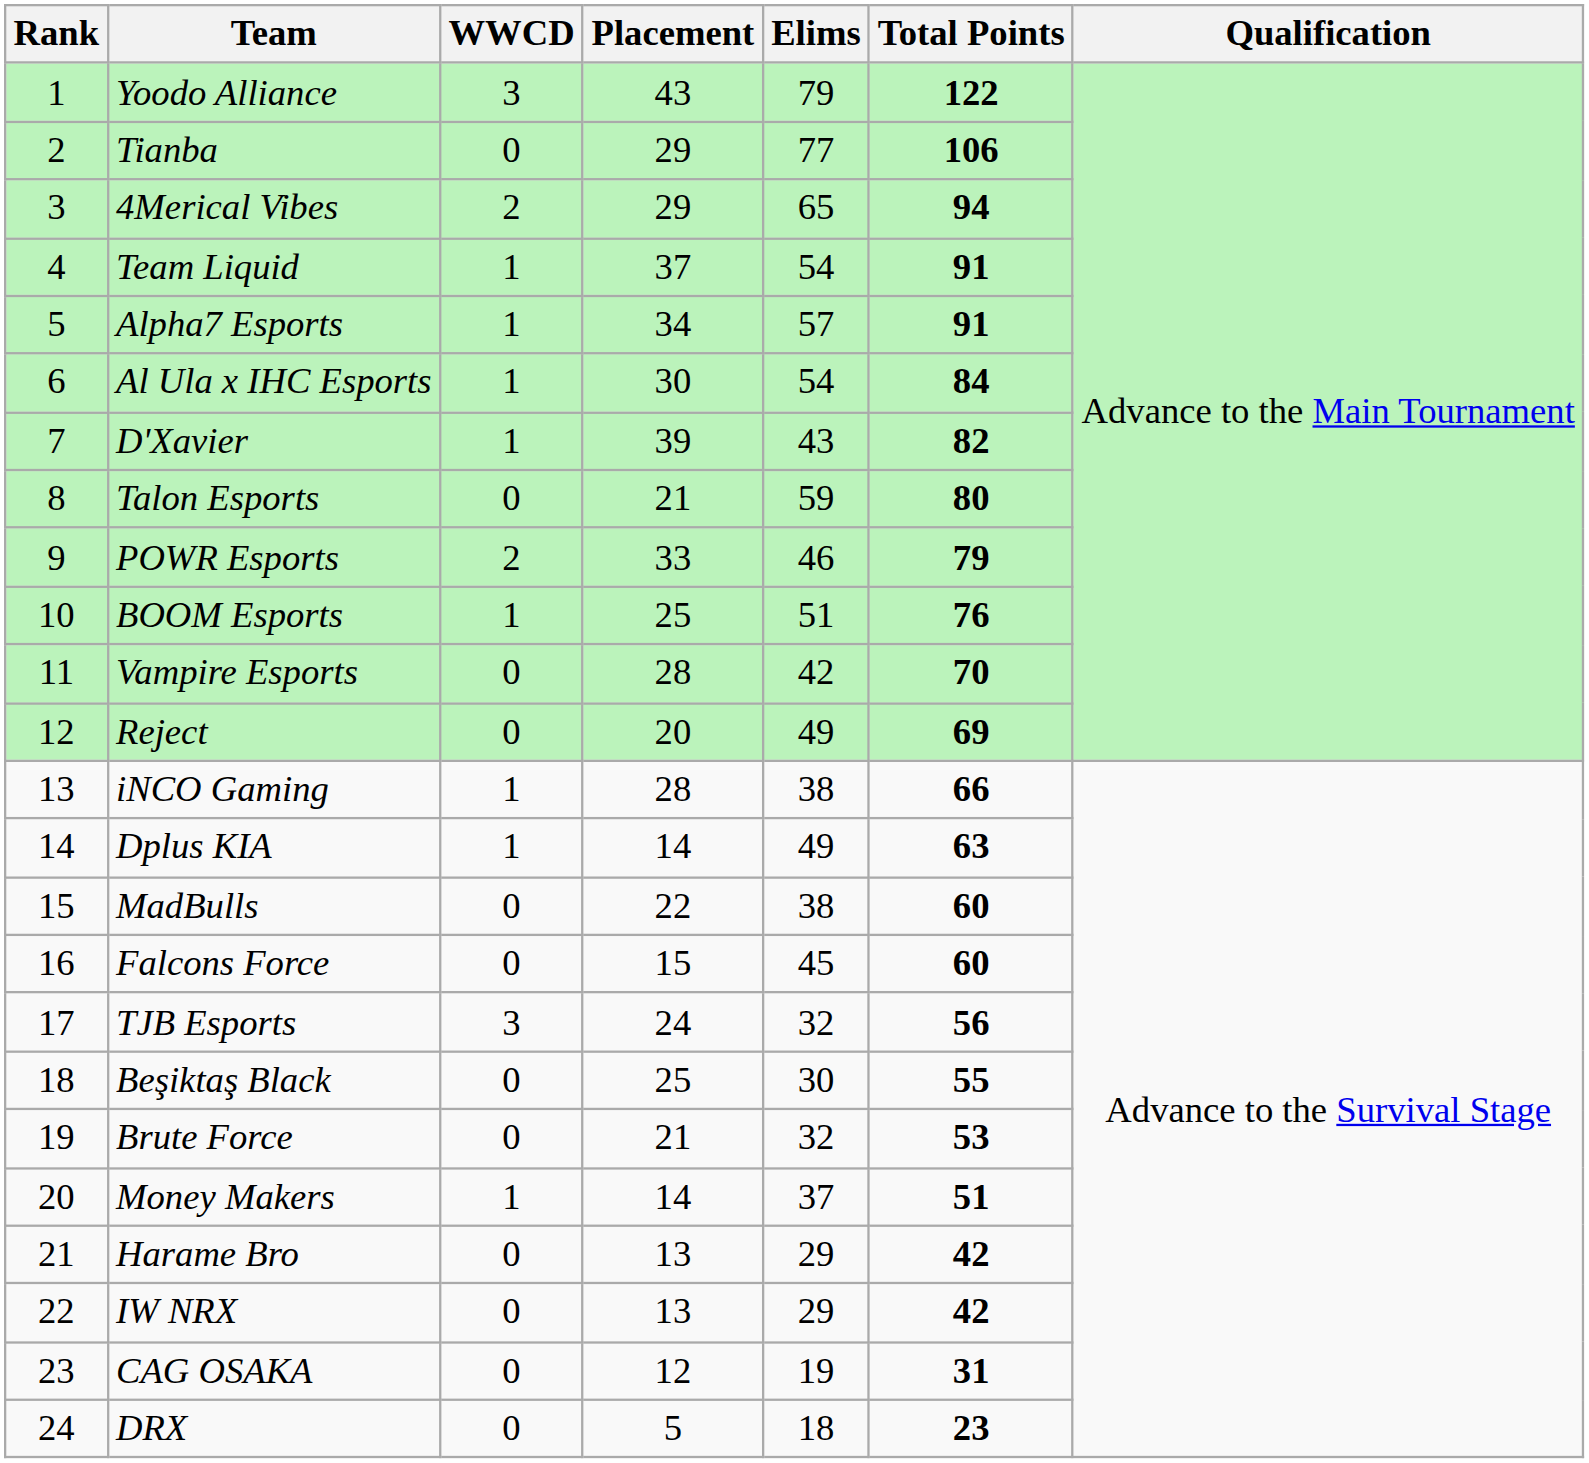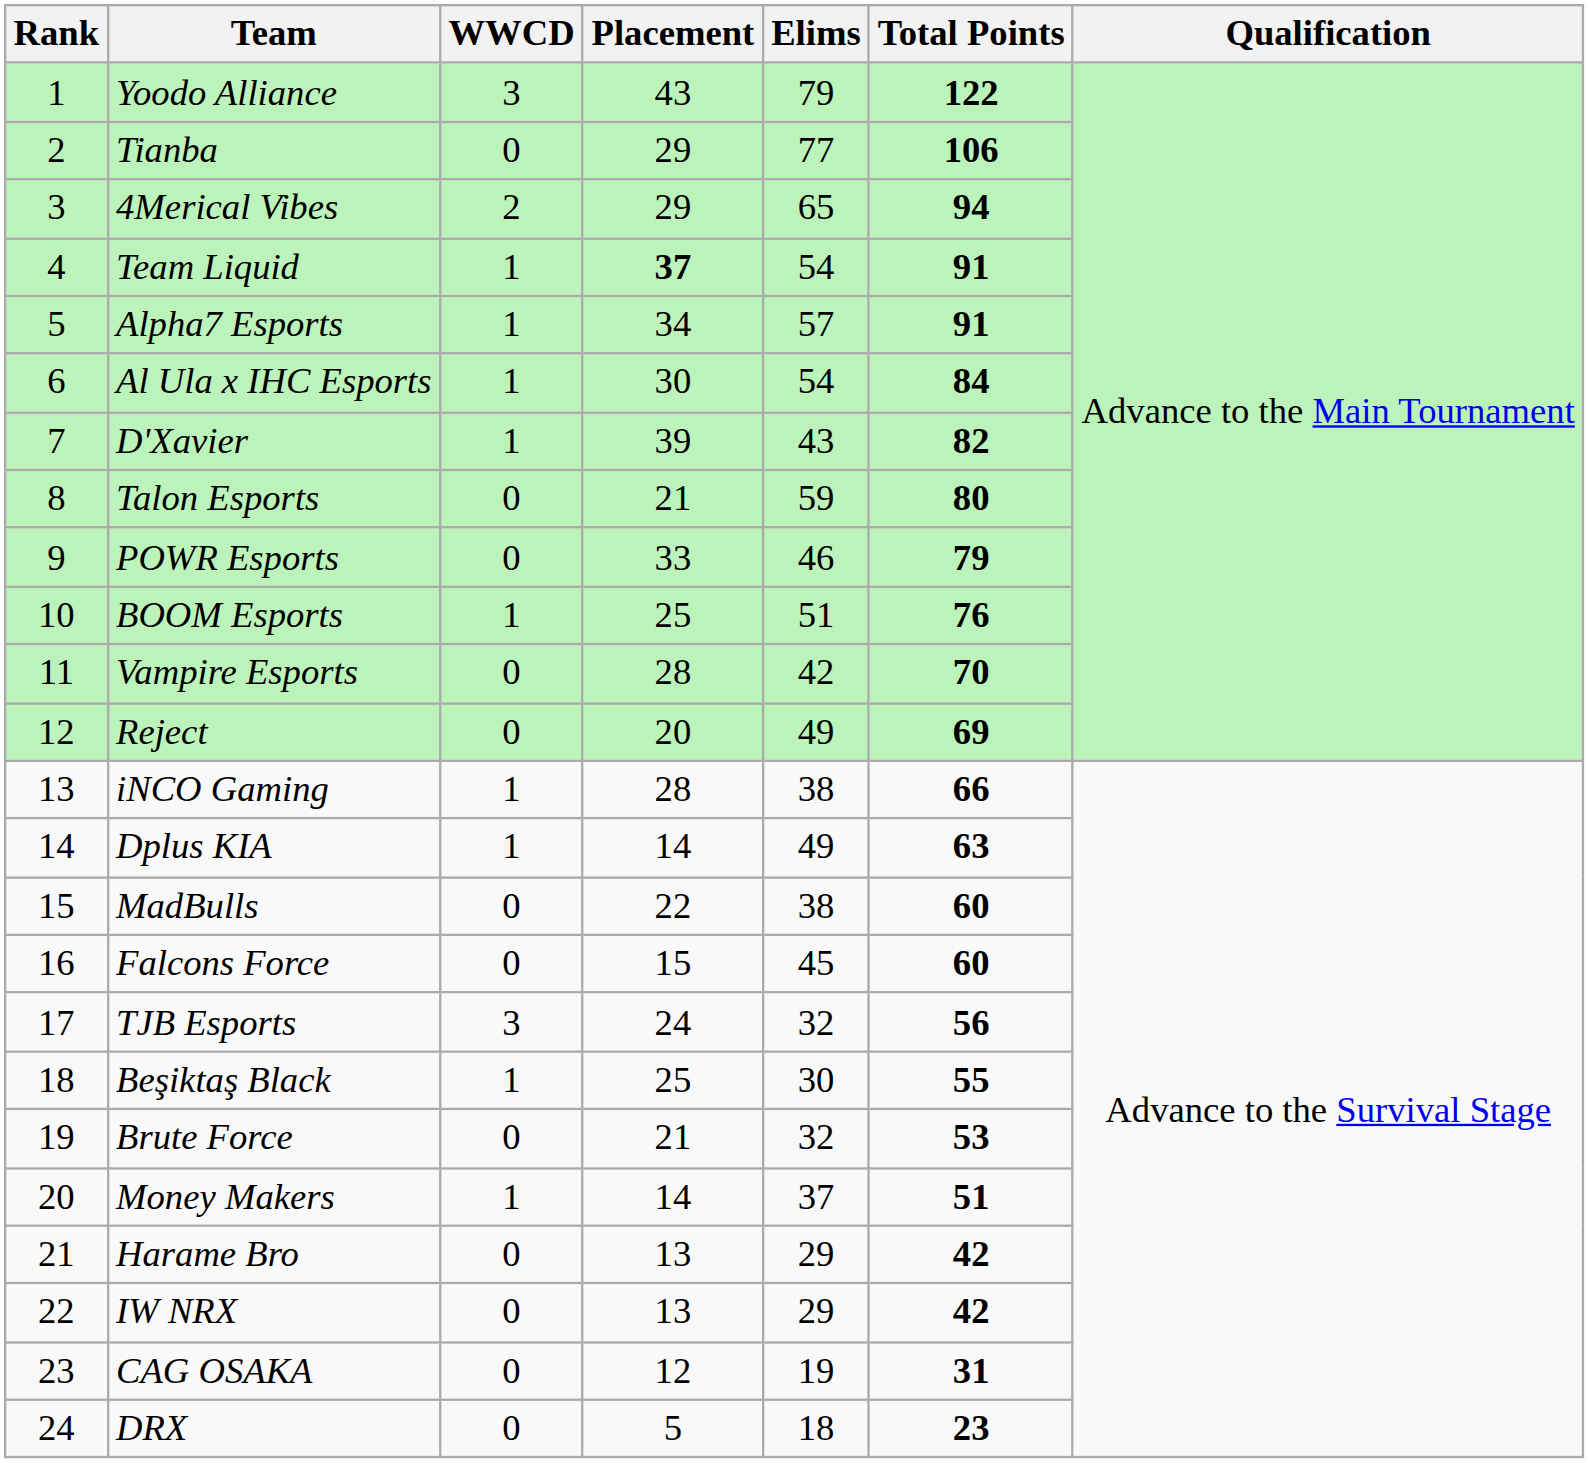Team Liquid | Placement: normal -> bold
POWR Esports | WWCD: 2 -> 0
Beşiktaş Black | WWCD: 0 -> 1
